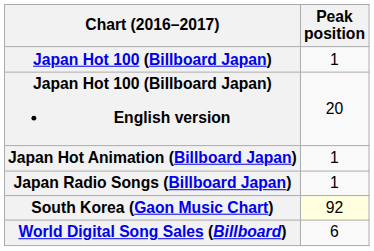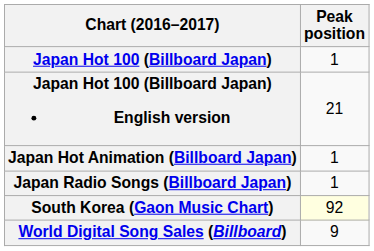Japan Hot 100 (Billboard Japan) English version | Peak position: 20 -> 21
World Digital Song Sales (Billboard) | Peak position: 6 -> 9
